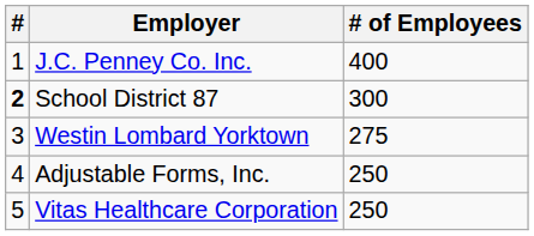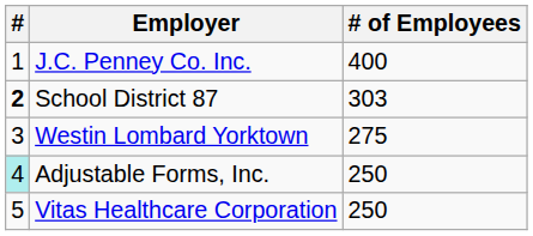School District 87 | # of Employees: 300 -> 303
Adjustable Forms, Inc. | #: no background -> paleturquoise background
